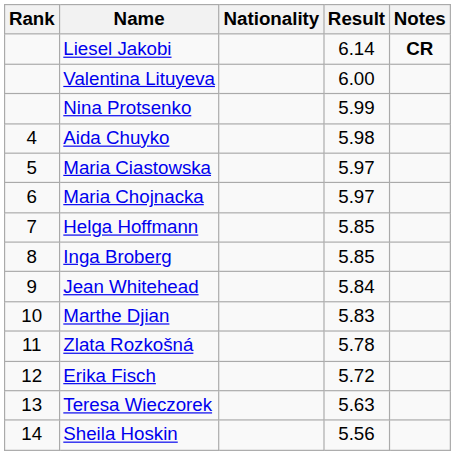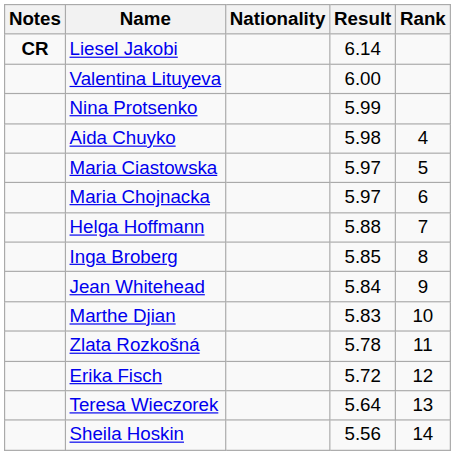columns swapped: Rank <-> Notes
Helga Hoffmann | Result: 5.85 -> 5.88
Teresa Wieczorek | Result: 5.63 -> 5.64
